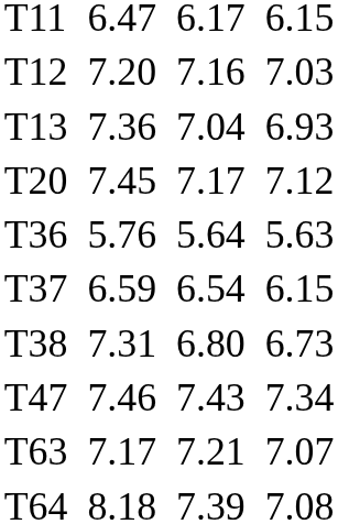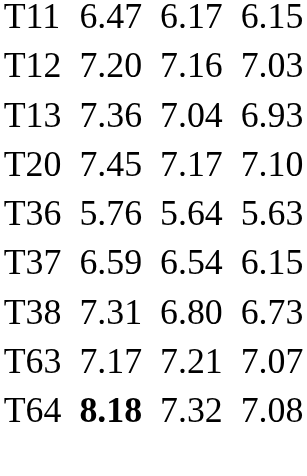T20 | column 7: 7.12 -> 7.10
- row: T47 | 7.46 | 7.43 | 7.34
T64 | column 3: normal -> bold
T64 | column 5: 7.39 -> 7.32
